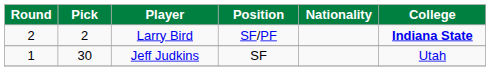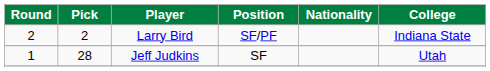Larry Bird | College: bold -> normal
Jeff Judkins | Pick: 30 -> 28
